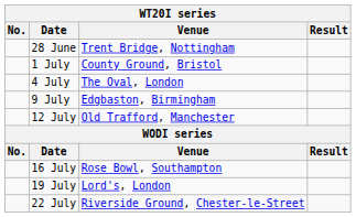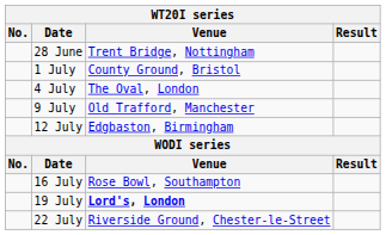9 July | Venue: Edgbaston, Birmingham -> Old Trafford, Manchester
12 July | Venue: Old Trafford, Manchester -> Edgbaston, Birmingham
19 July | Venue: normal -> bold
